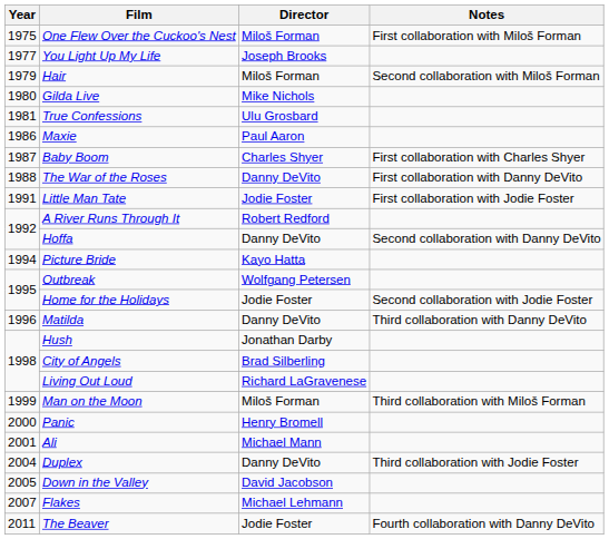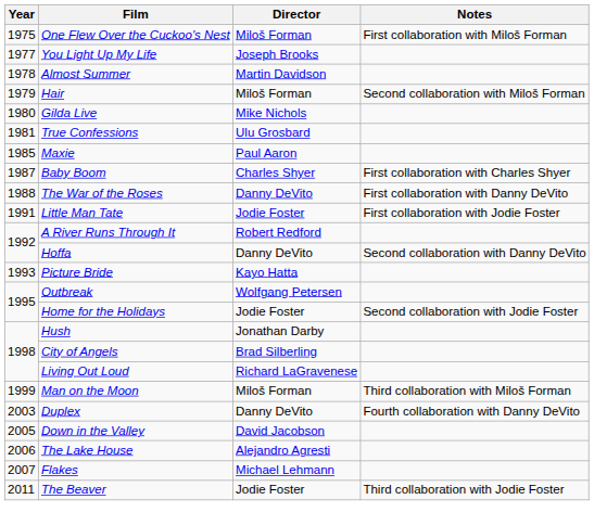+ row: 1978 | Almost Summer | Martin Davidson
Maxie | Year: 1986 -> 1985
Picture Bride | Year: 1994 -> 1993
- row: 1996 | Matilda | Danny DeVito | Third collaboration with Danny DeVito
- row: 2000 | Panic | Henry Bromell
- row: 2001 | Ali | Michael Mann
Duplex | Year: 2004 -> 2003
Duplex | Notes: Third collaboration with Jodie Foster -> Fourth collaboration with Danny DeVito
+ row: 2006 | The Lake House | Alejandro Agresti
The Beaver | Notes: Fourth collaboration with Danny DeVito -> Third collaboration with Jodie Foster
